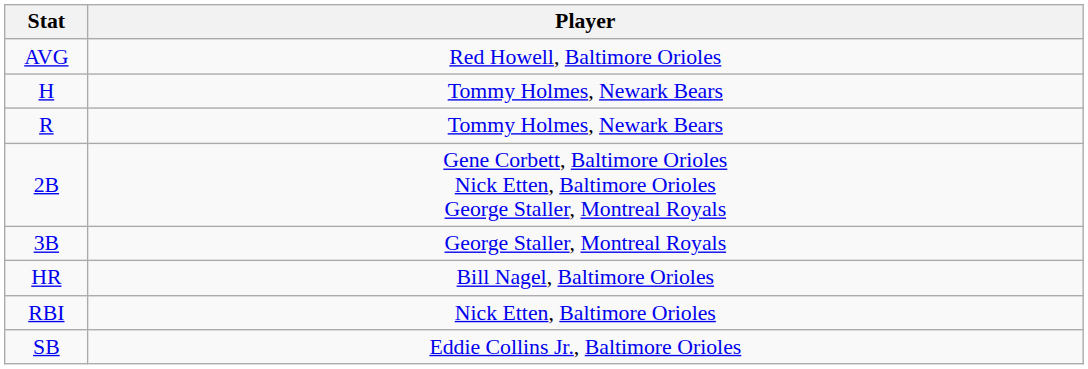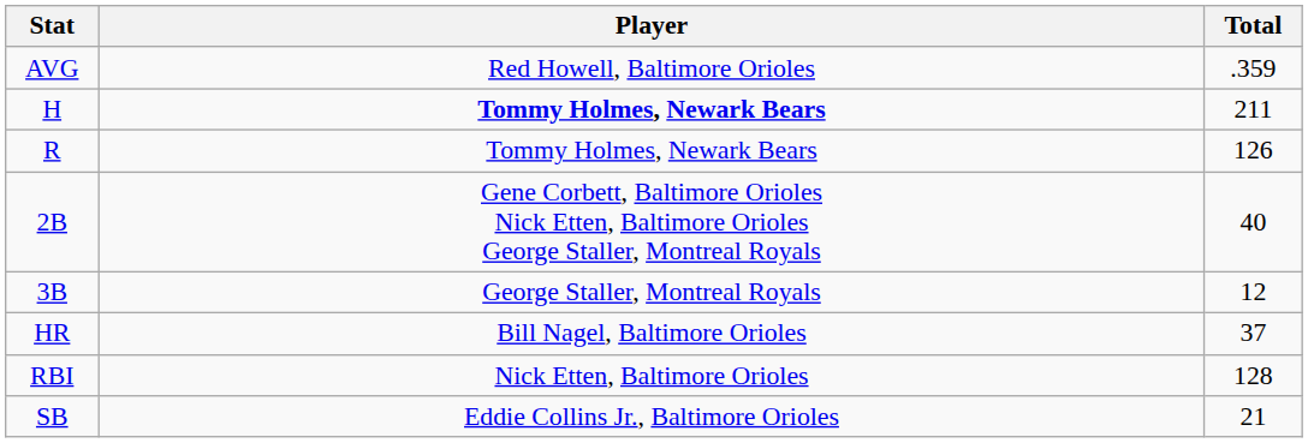+ column: Total | .359 | 211 | 126 | 40 | 12 | 37 | 128 | 21
H | Player: normal -> bold
